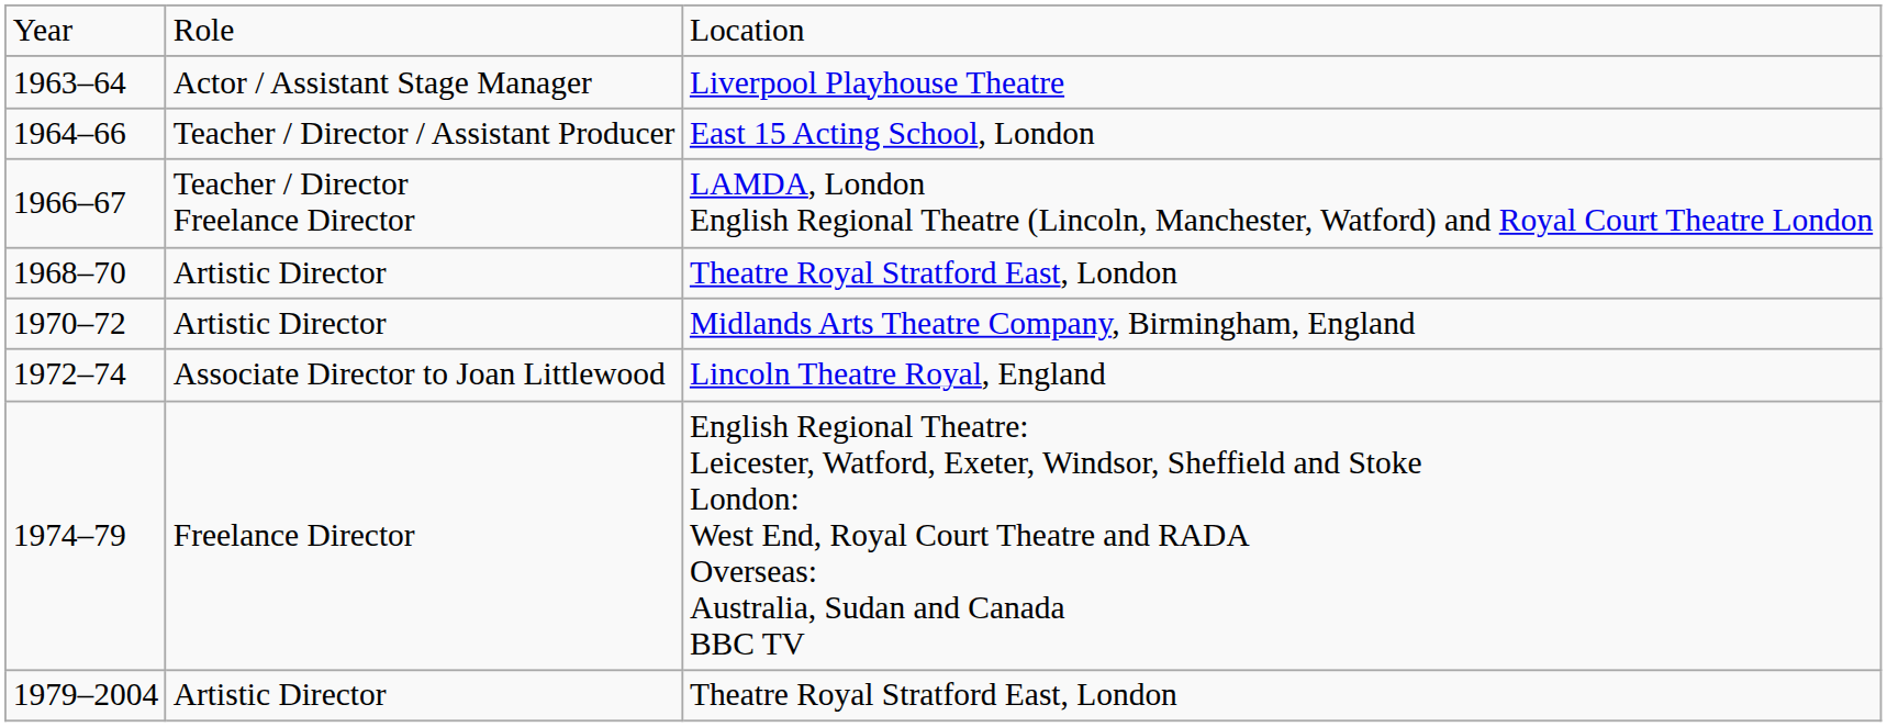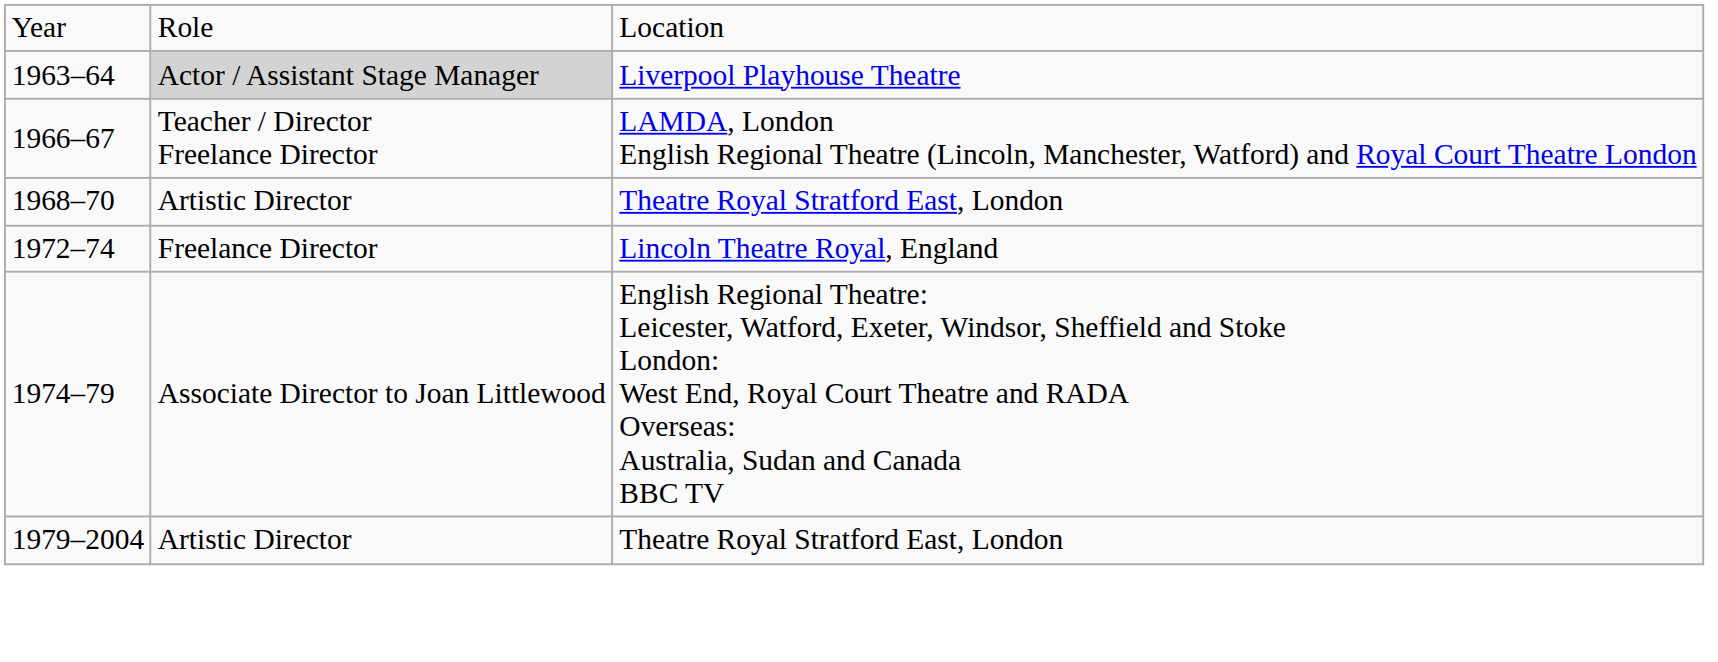1963–64 | column 2: no background -> lightgrey background
- row: 1964–66 | Teacher / Director / Assistant Producer | East 15 Acting School, London
- row: 1970–72 | Artistic Director | Midlands Arts Theatre Company, Birmingham, England
1972–74 | column 2: Associate Director to Joan Littlewood -> Freelance Director
1974–79 | column 2: Freelance Director -> Associate Director to Joan Littlewood
